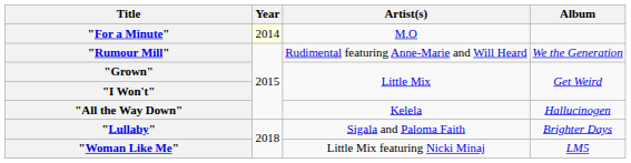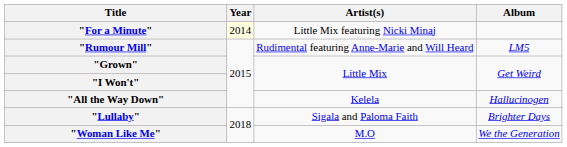"For a Minute" | Artist(s): M.O -> Little Mix featuring Nicki Minaj
"Rumour Mill" | Album: We the Generation -> LM5
"Woman Like Me" | Artist(s): Little Mix featuring Nicki Minaj -> M.O
"Woman Like Me" | Album: LM5 -> We the Generation
